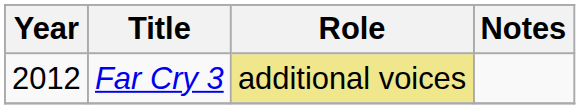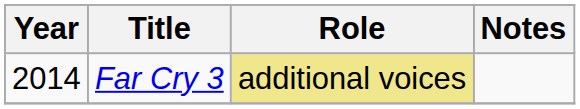Far Cry 3 | Year: 2012 -> 2014
